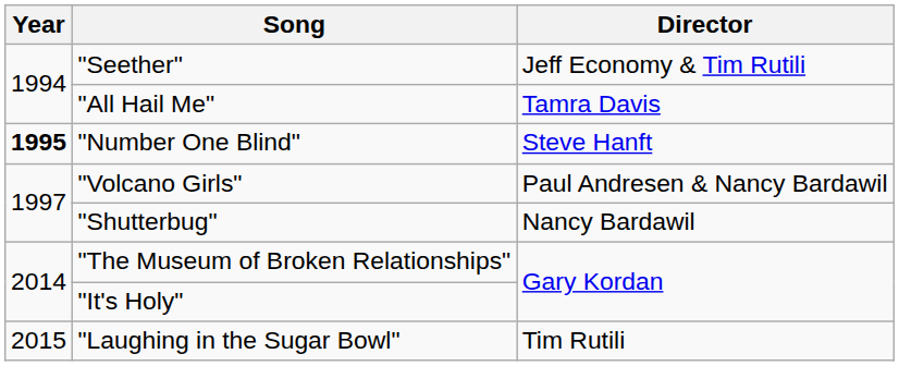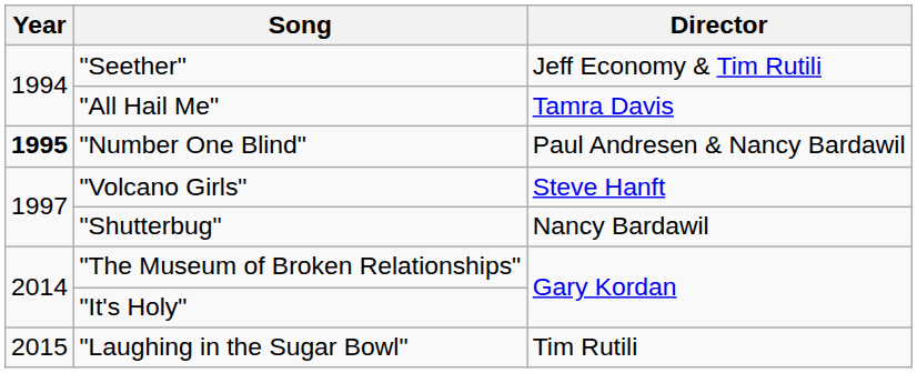"Number One Blind" | Director: Steve Hanft -> Paul Andresen & Nancy Bardawil
"Volcano Girls" | Director: Paul Andresen & Nancy Bardawil -> Steve Hanft
